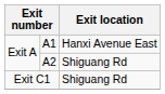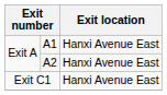A2 | Exit location: Shiguang Rd -> Hanxi Avenue East
Exit C1 | Exit location: Shiguang Rd -> Hanxi Avenue East
